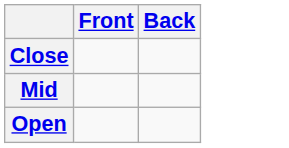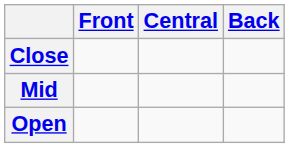+ column: Central
